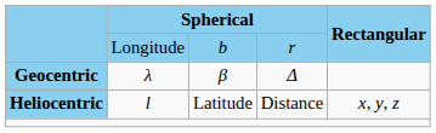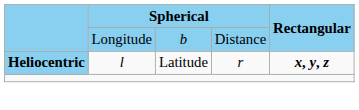Longitude | column 4: r -> Distance
- row: Geocentric | λ | β | Δ
l | column 4: Distance -> r
l | Rectangular: normal -> bold
